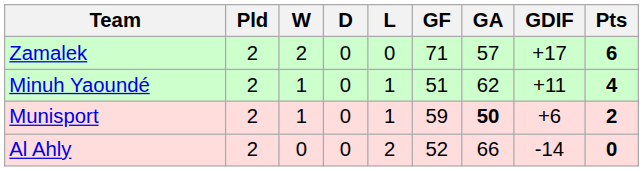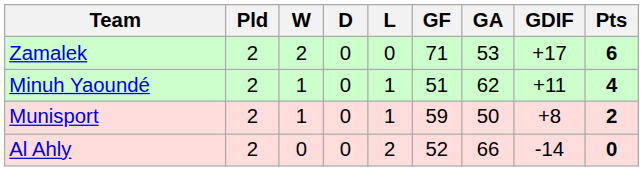Zamalek | GA: 57 -> 53
Munisport | GA: bold -> normal
Munisport | GDIF: +6 -> +8
